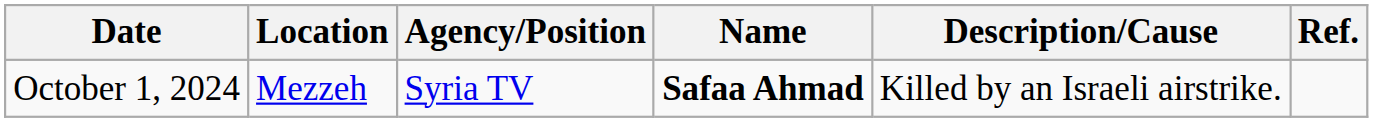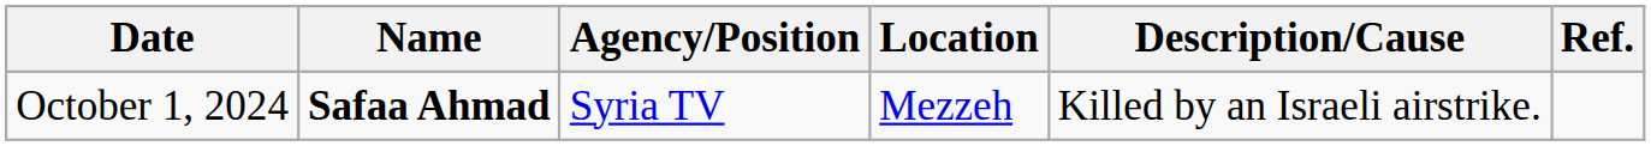columns swapped: Name <-> Location
